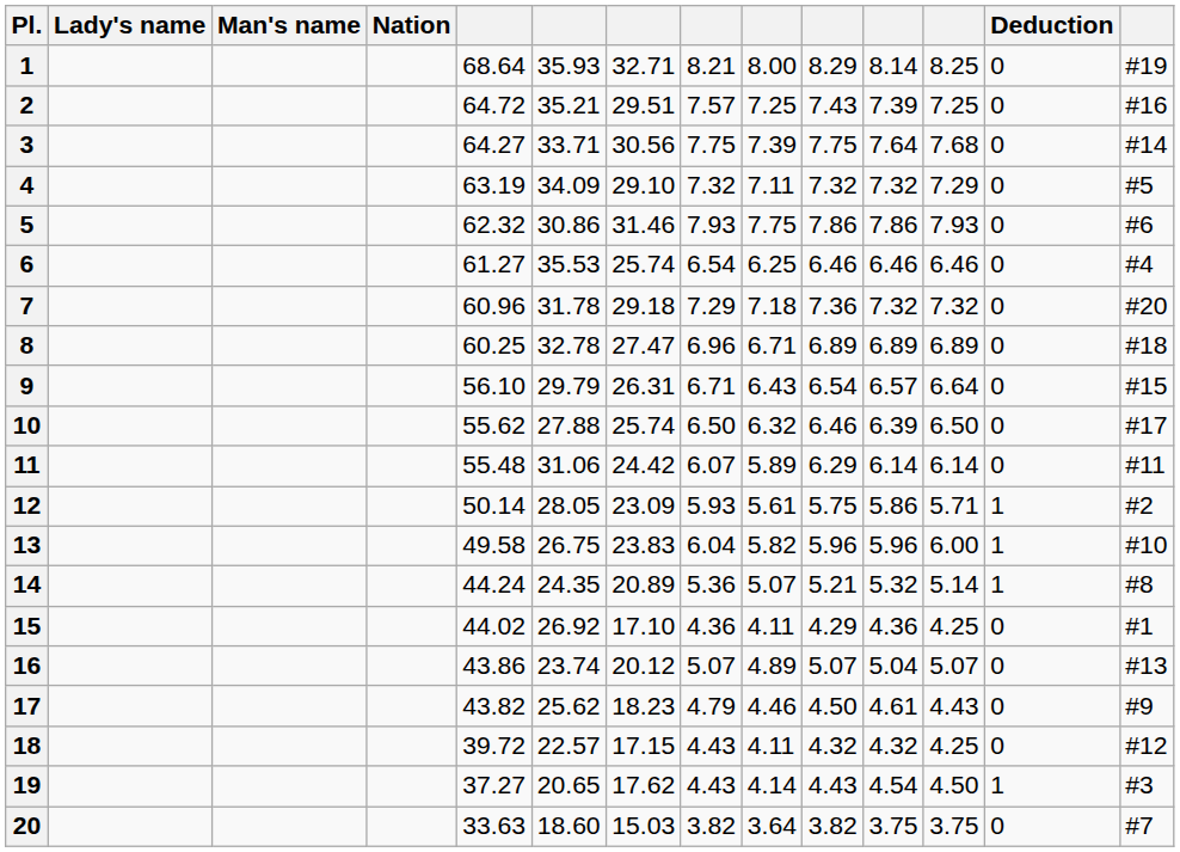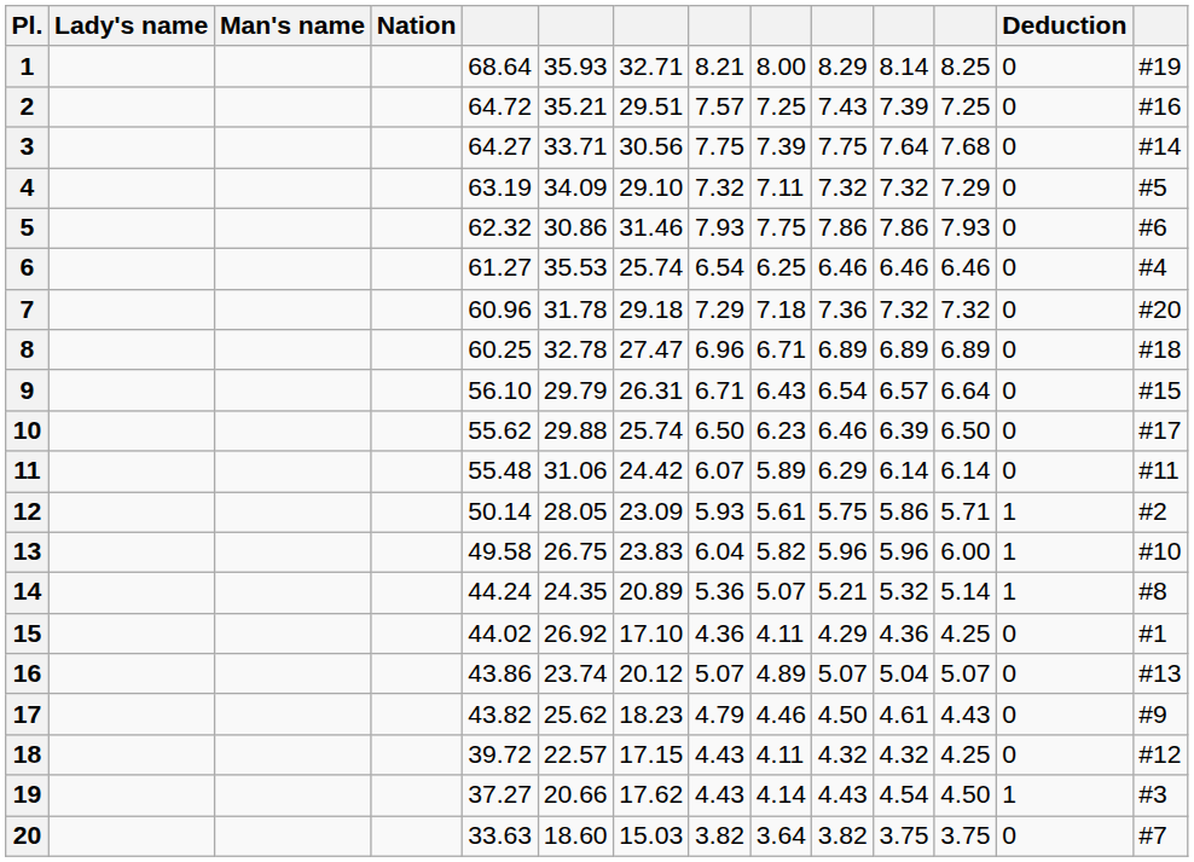10 | column 6: 27.88 -> 29.88
10 | column 9: 6.32 -> 6.23
19 | column 6: 20.65 -> 20.66
